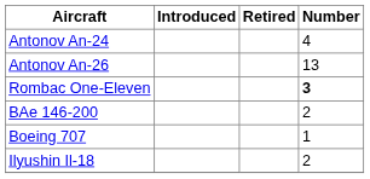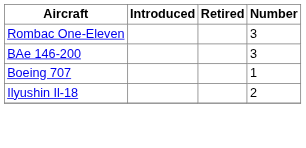- row: Antonov An-24 | 4
- row: Antonov An-26 | 13
Rombac One-Eleven | Number: bold -> normal
BAe 146-200 | Number: 2 -> 3
